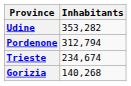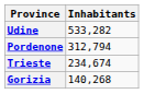Udine | Inhabitants: 353,282 -> 533,282
